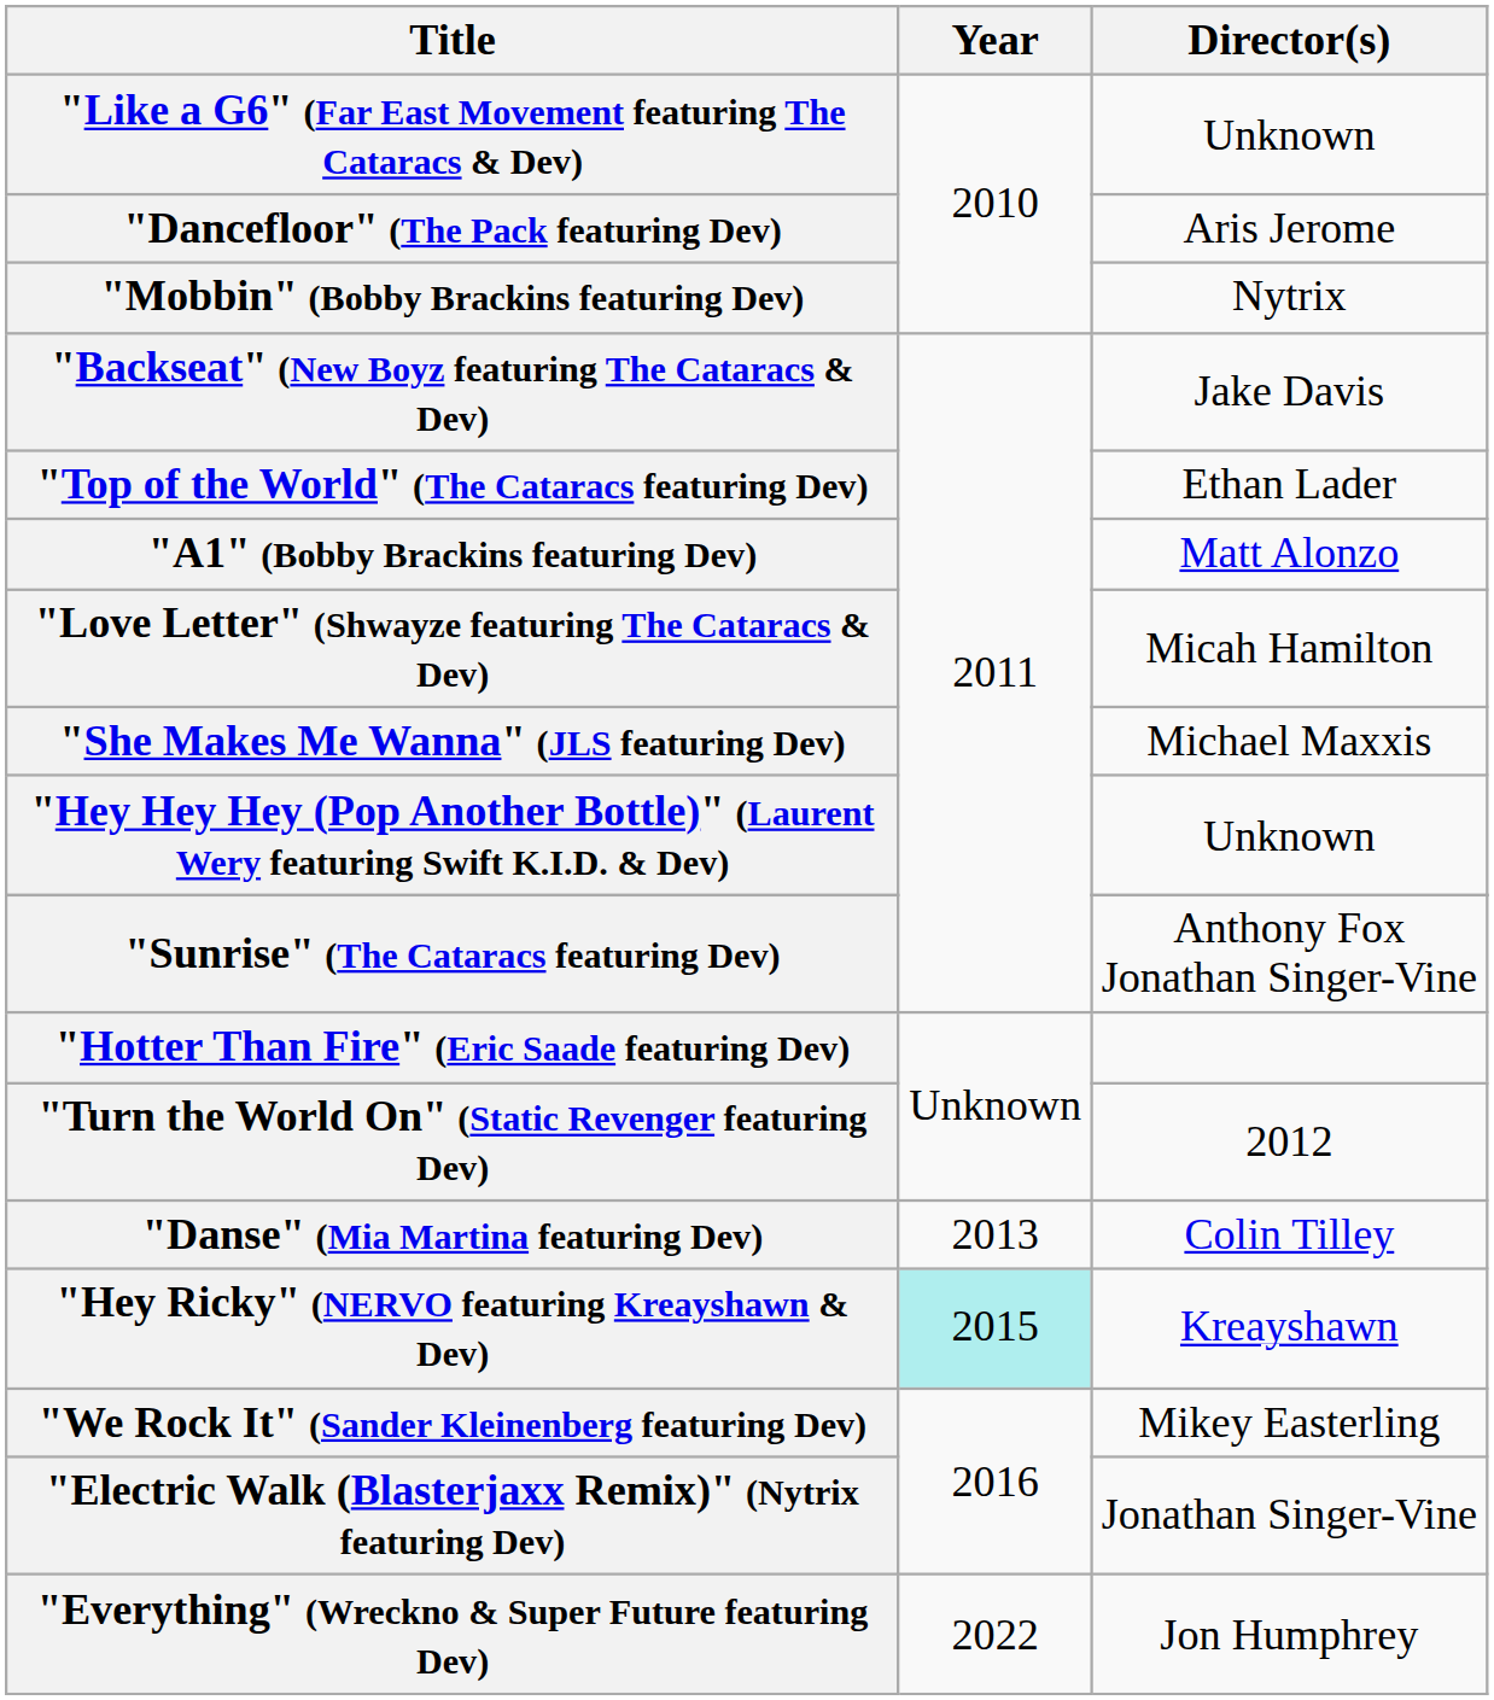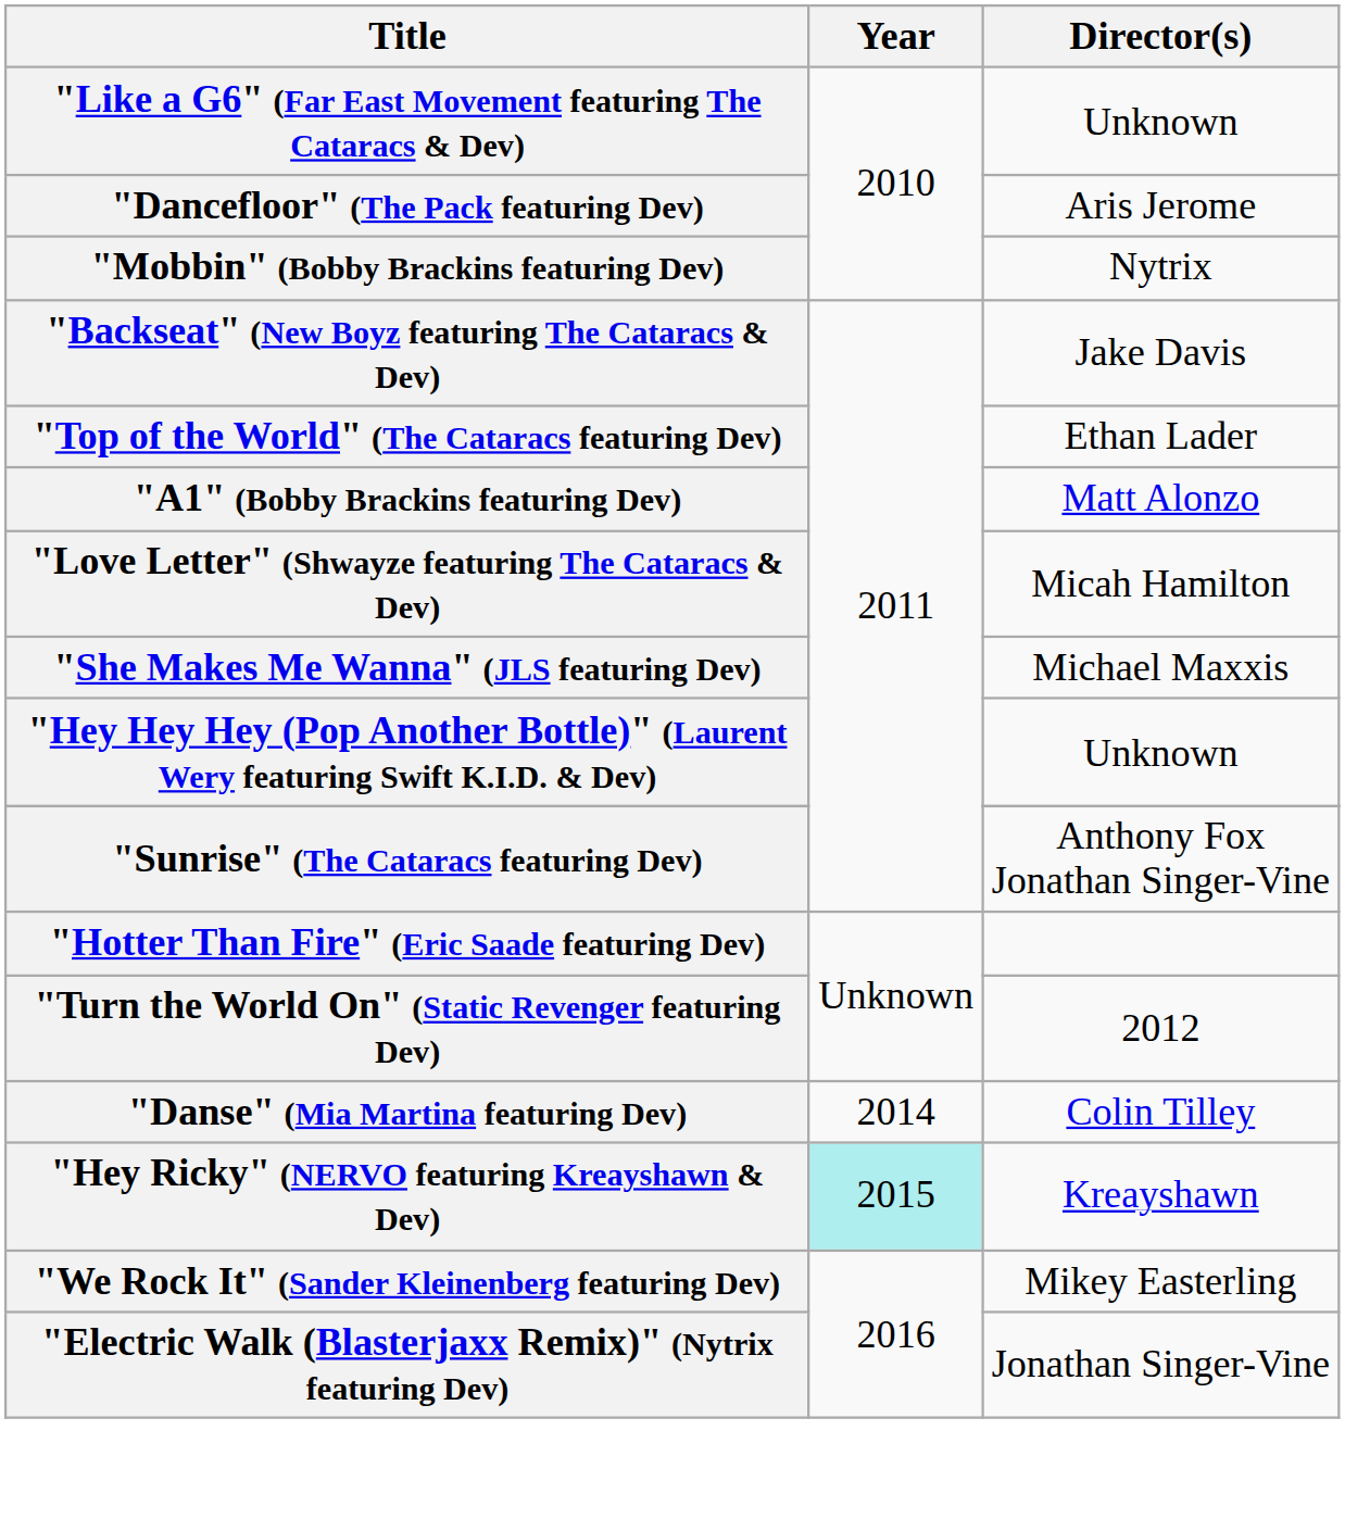"Danse" (Mia Martina featuring Dev) | Year: 2013 -> 2014
- row: "Everything" (Wreckno & Super Future featuring Dev) | 2022 | Jon Humphrey
